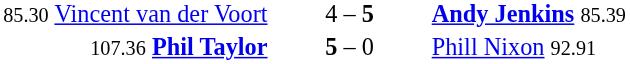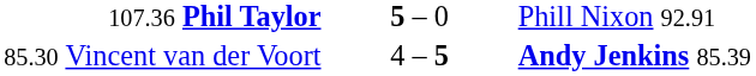rows swapped: 107.36 Phil Taylor <-> 85.30 Vincent van der Voort
